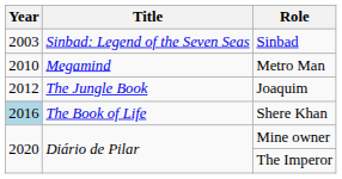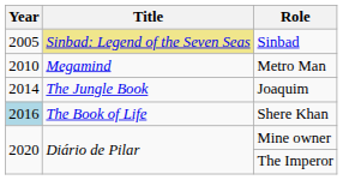Sinbad | Year: 2003 -> 2005
Sinbad | Title: no background -> khaki background
Joaquim | Year: 2012 -> 2014
